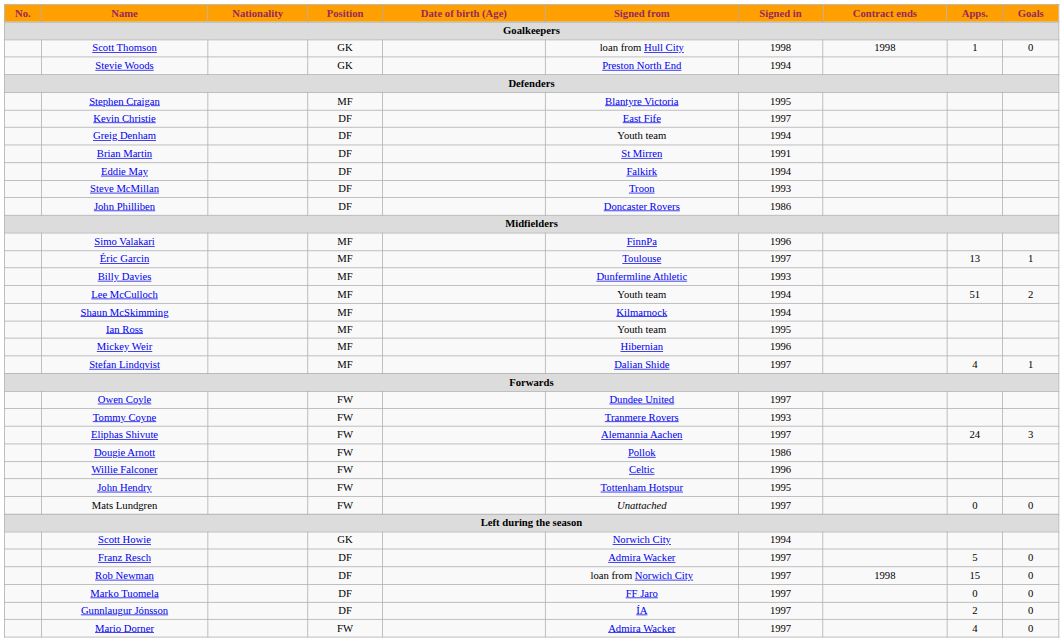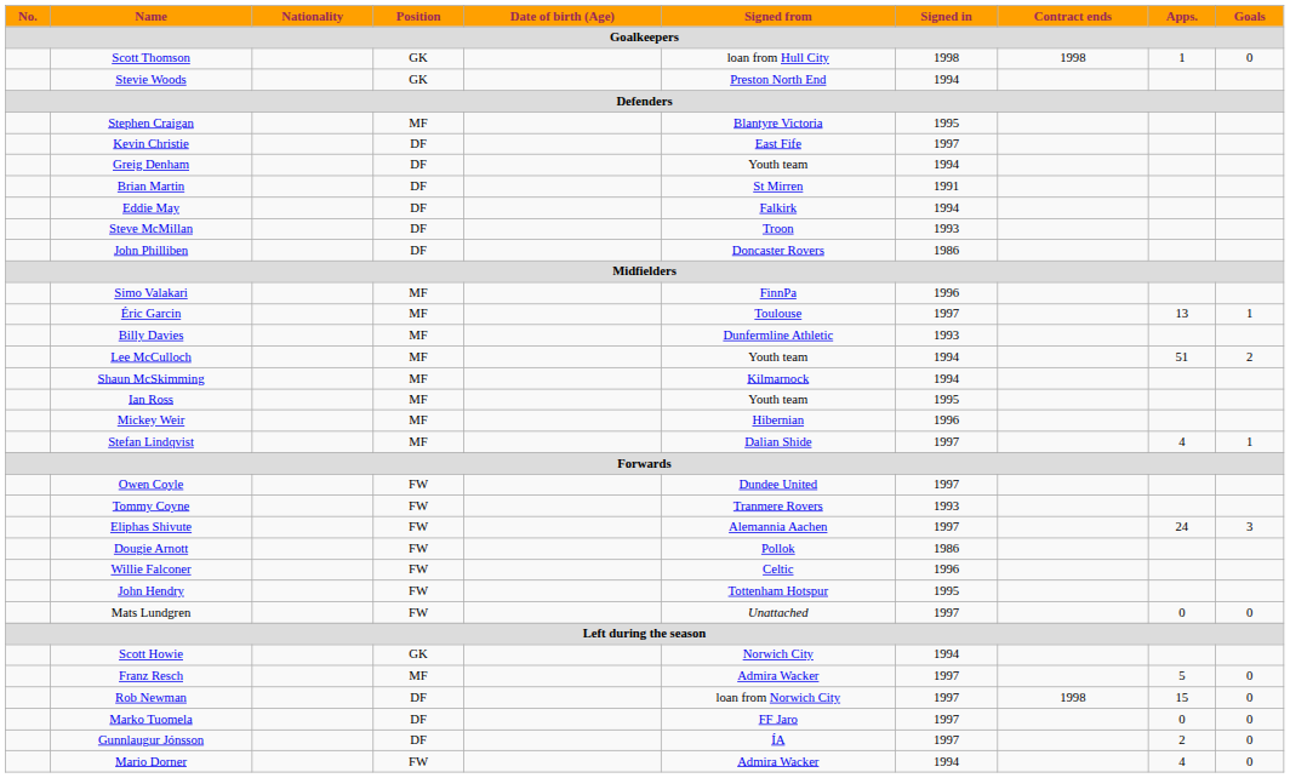Franz Resch | Position: DF -> MF
Mario Dorner | Signed in: 1997 -> 1994
